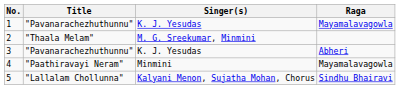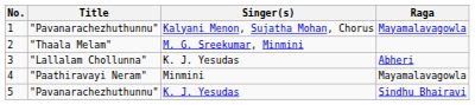1 | Singer(s): K. J. Yesudas -> Kalyani Menon, Sujatha Mohan, Chorus
3 | Title: "Pavanarachezhuthunnu" -> "Lallalam Chollunna"
5 | Title: "Lallalam Chollunna" -> "Pavanarachezhuthunnu"
5 | Singer(s): Kalyani Menon, Sujatha Mohan, Chorus -> K. J. Yesudas
